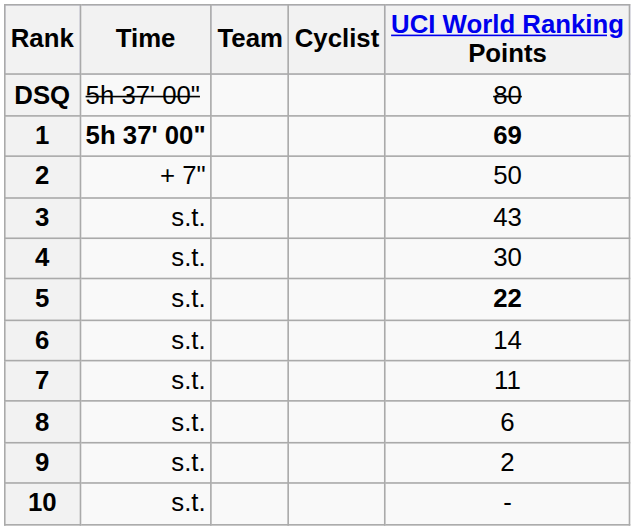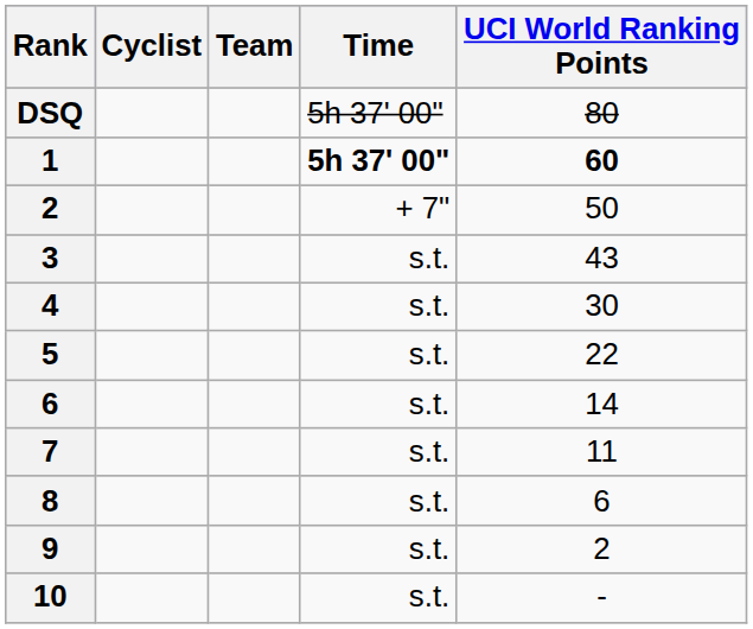columns swapped: Cyclist <-> Time
1 | UCI World Ranking Points: 69 -> 60
5 | UCI World Ranking Points: bold -> normal
